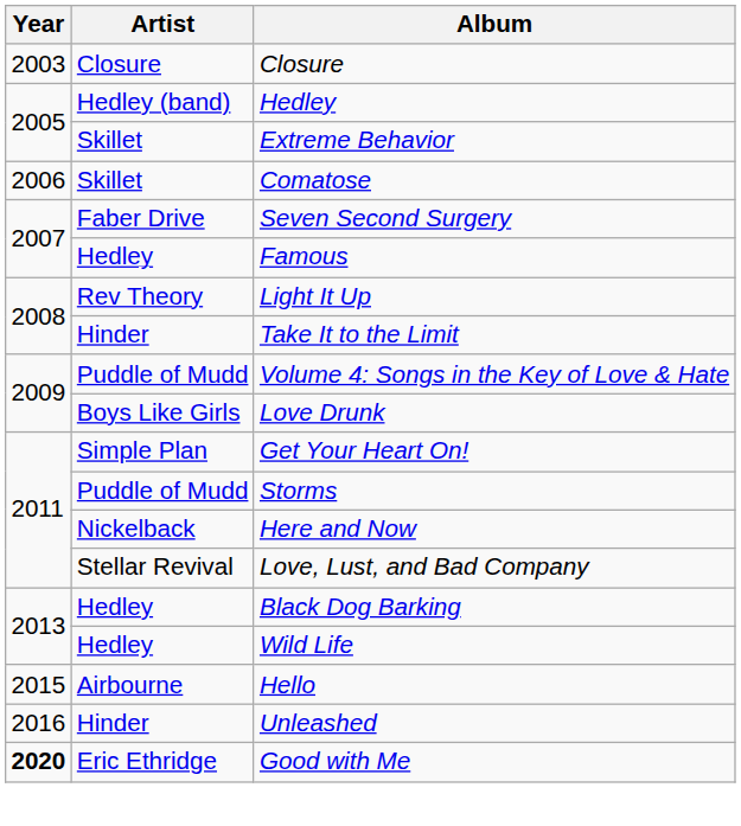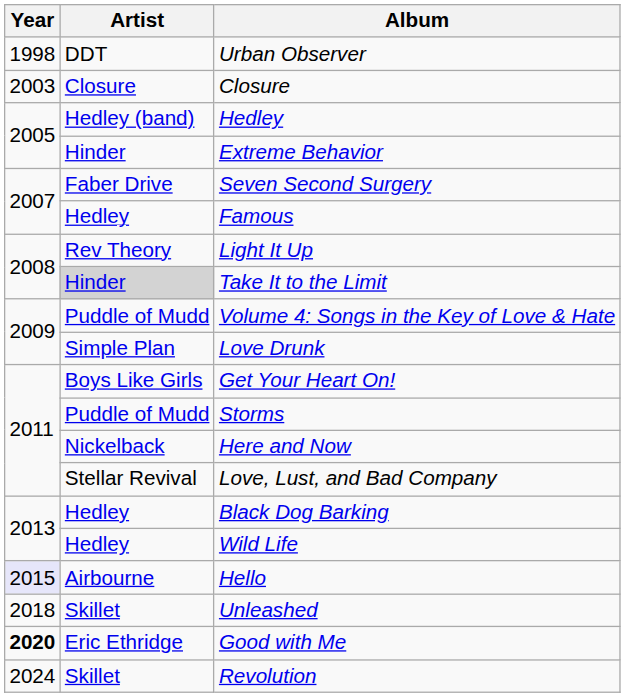+ row: 1998 | DDT | Urban Observer
Extreme Behavior | Artist: Skillet -> Hinder
- row: 2006 | Skillet | Comatose
Take It to the Limit | Artist: no background -> lightgrey background
Love Drunk | Artist: Boys Like Girls -> Simple Plan
Get Your Heart On! | Artist: Simple Plan -> Boys Like Girls
Hello | Year: no background -> lavender background
Unleashed | Year: 2016 -> 2018
Unleashed | Artist: Hinder -> Skillet
+ row: 2024 | Skillet | Revolution
